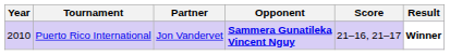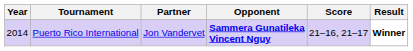Puerto Rico International | Year: 2010 -> 2014
